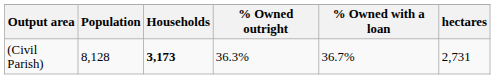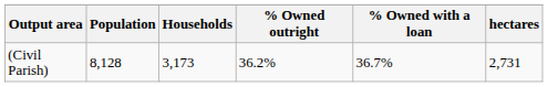(Civil Parish) | Households: bold -> normal
(Civil Parish) | % Owned outright: 36.3% -> 36.2%
